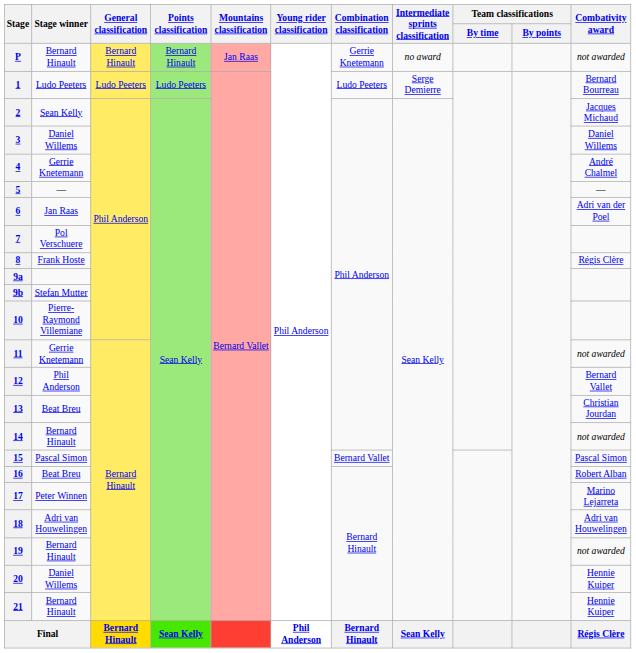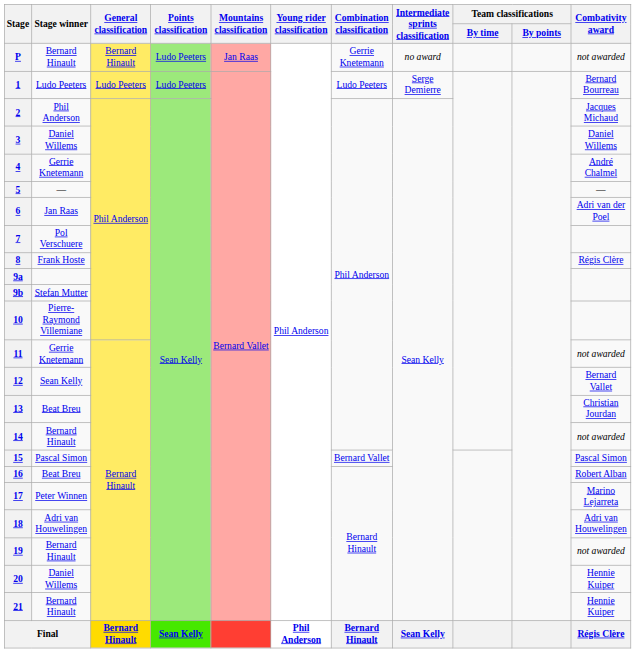P | Points classification: Bernard Hinault -> Ludo Peeters
2 | Stage winner: Sean Kelly -> Phil Anderson
12 | Stage winner: Phil Anderson -> Sean Kelly
